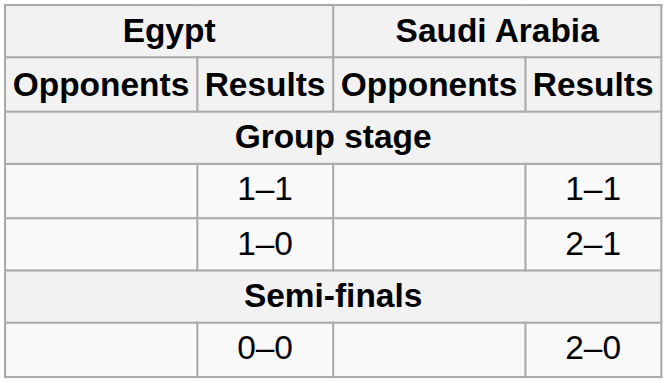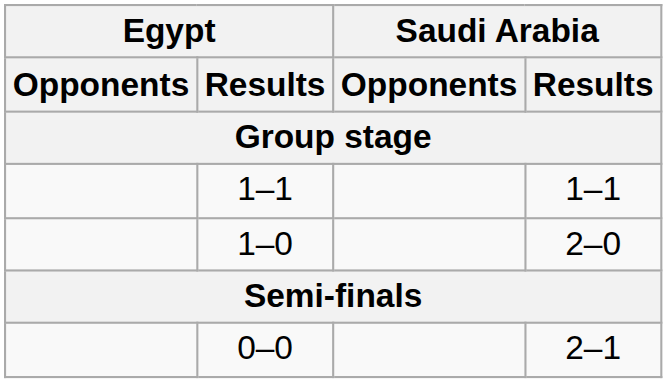1–0 | Saudi Arabia / Results: 2–1 -> 2–0
0–0 | Saudi Arabia / Results: 2–0 -> 2–1
